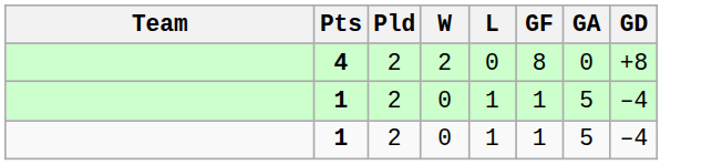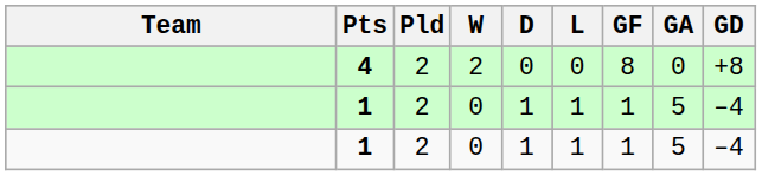+ column: D | 0 | 1 | 1
